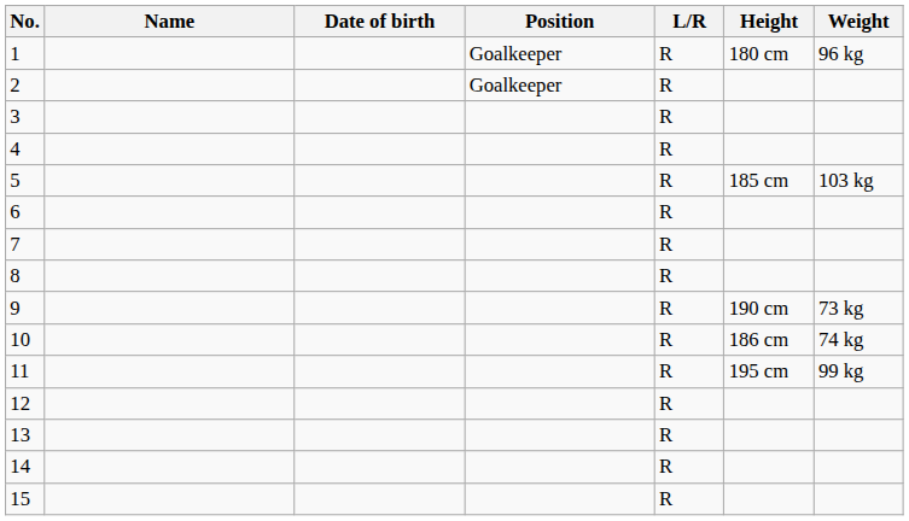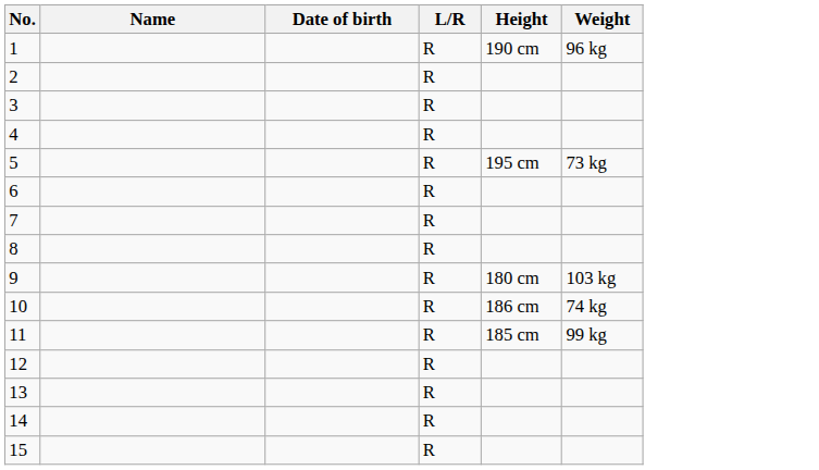- column: Position | Goalkeeper | Goalkeeper
1 | Height: 180 cm -> 190 cm
5 | Height: 185 cm -> 195 cm
5 | Weight: 103 kg -> 73 kg
9 | Height: 190 cm -> 180 cm
9 | Weight: 73 kg -> 103 kg
11 | Height: 195 cm -> 185 cm
